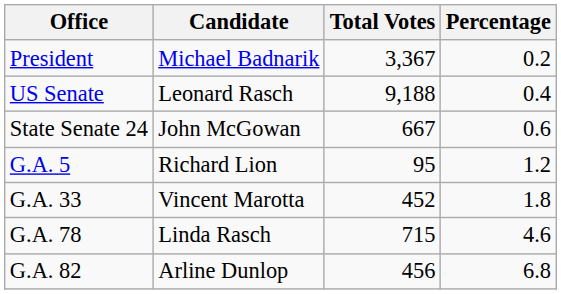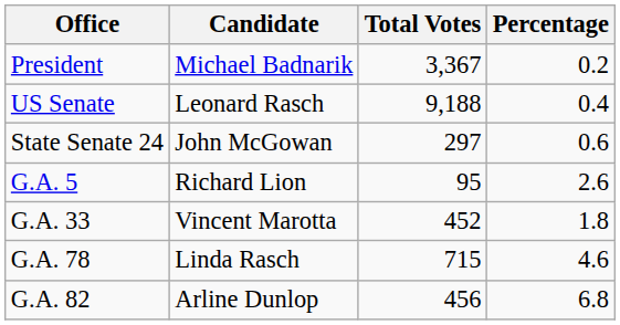State Senate 24 | Total Votes: 667 -> 297
G.A. 5 | Percentage: 1.2 -> 2.6
